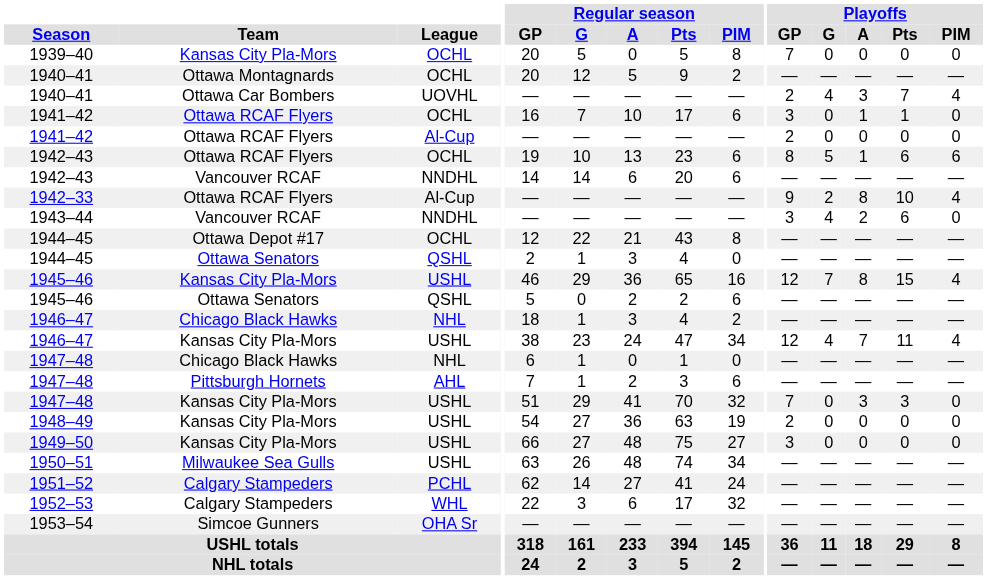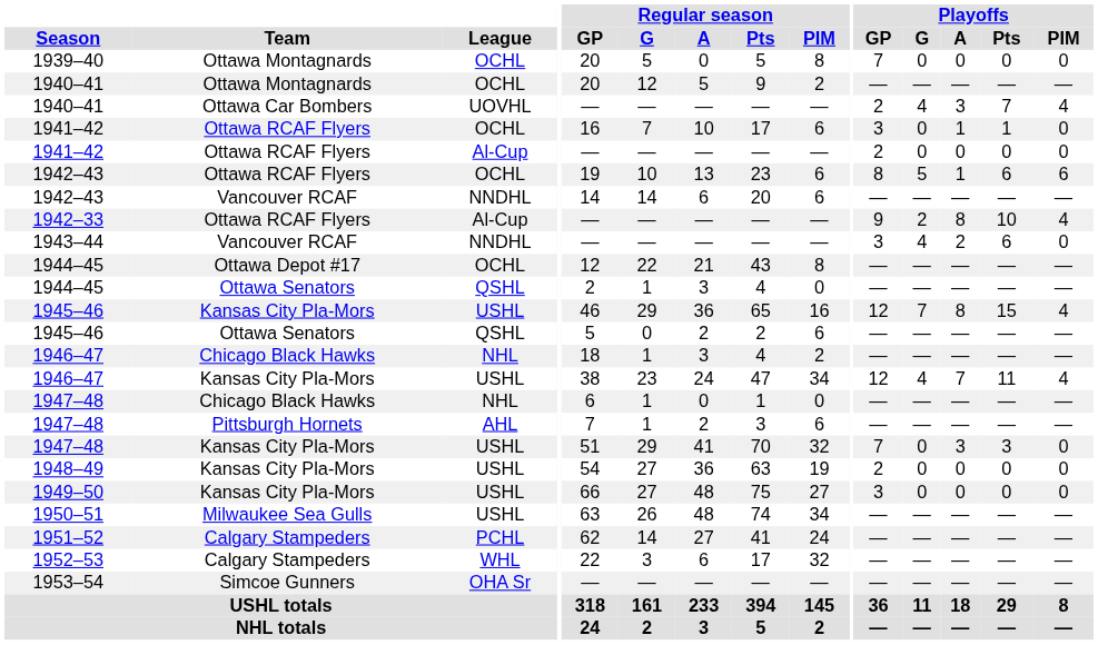1939–40 | Team: Kansas City Pla-Mors -> Ottawa Montagnards
